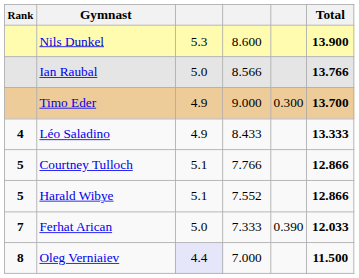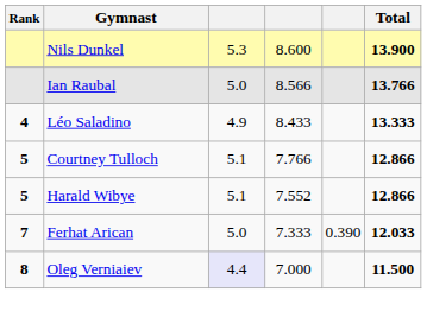- row: Timo Eder | 4.9 | 9.000 | 0.300 | 13.700
